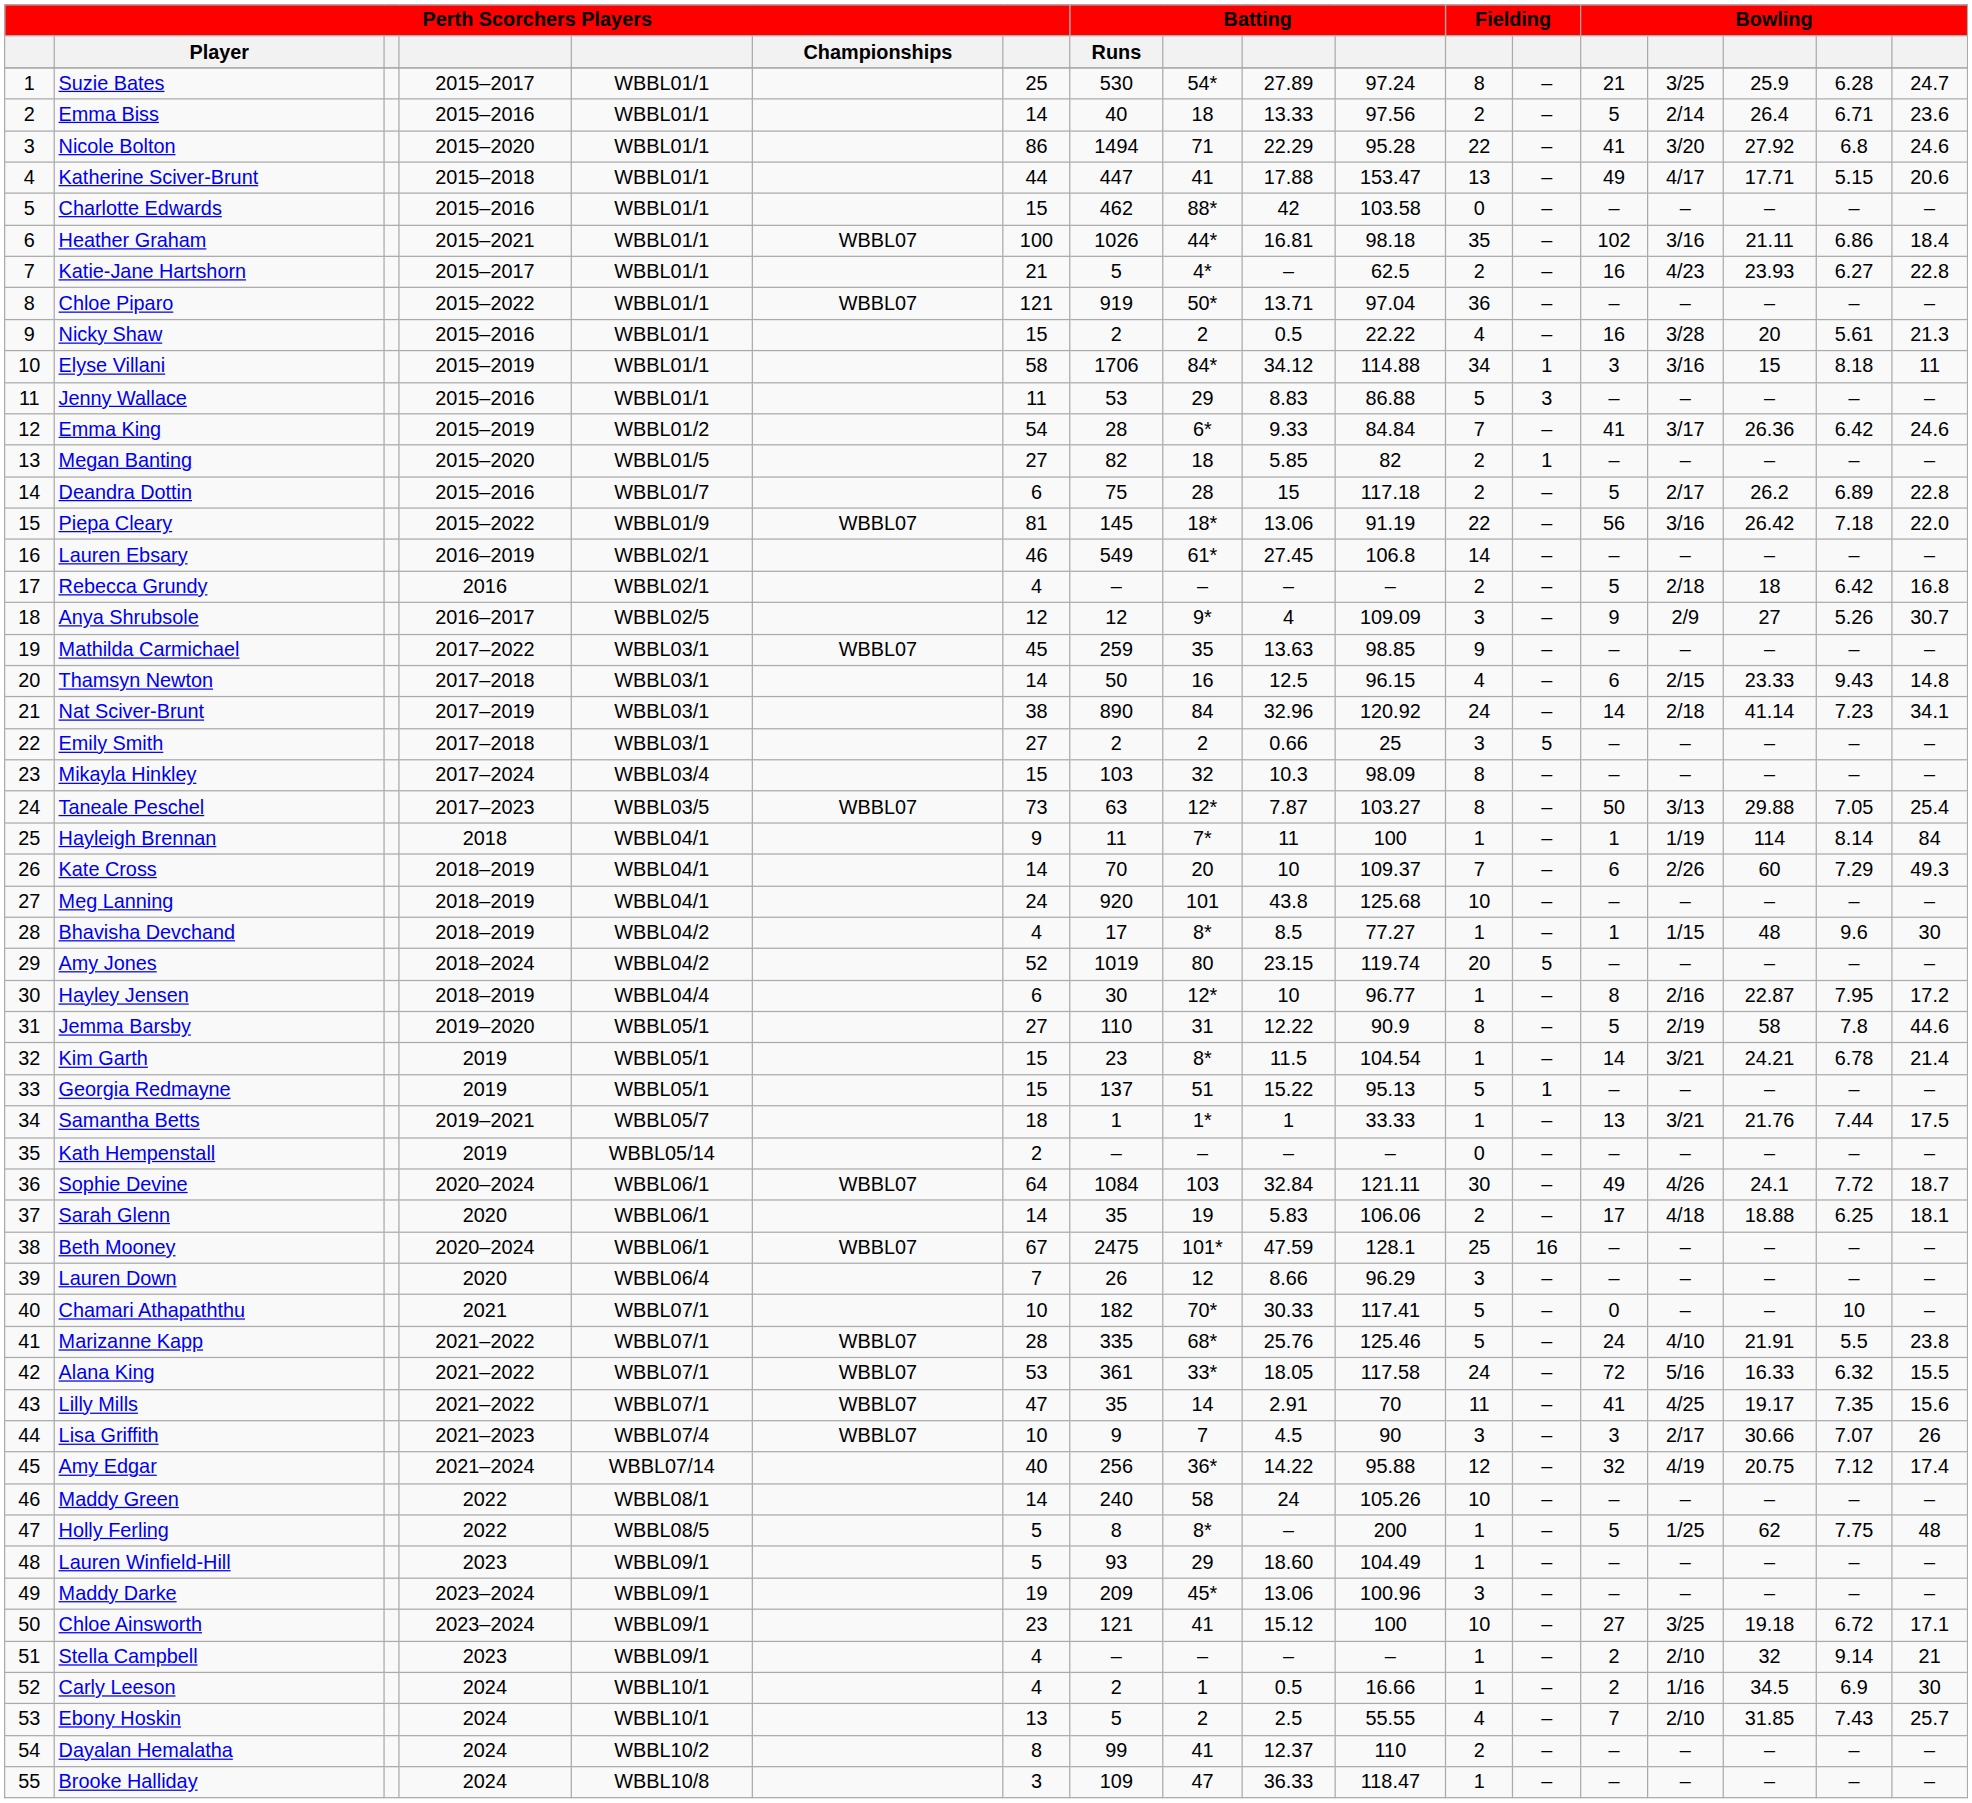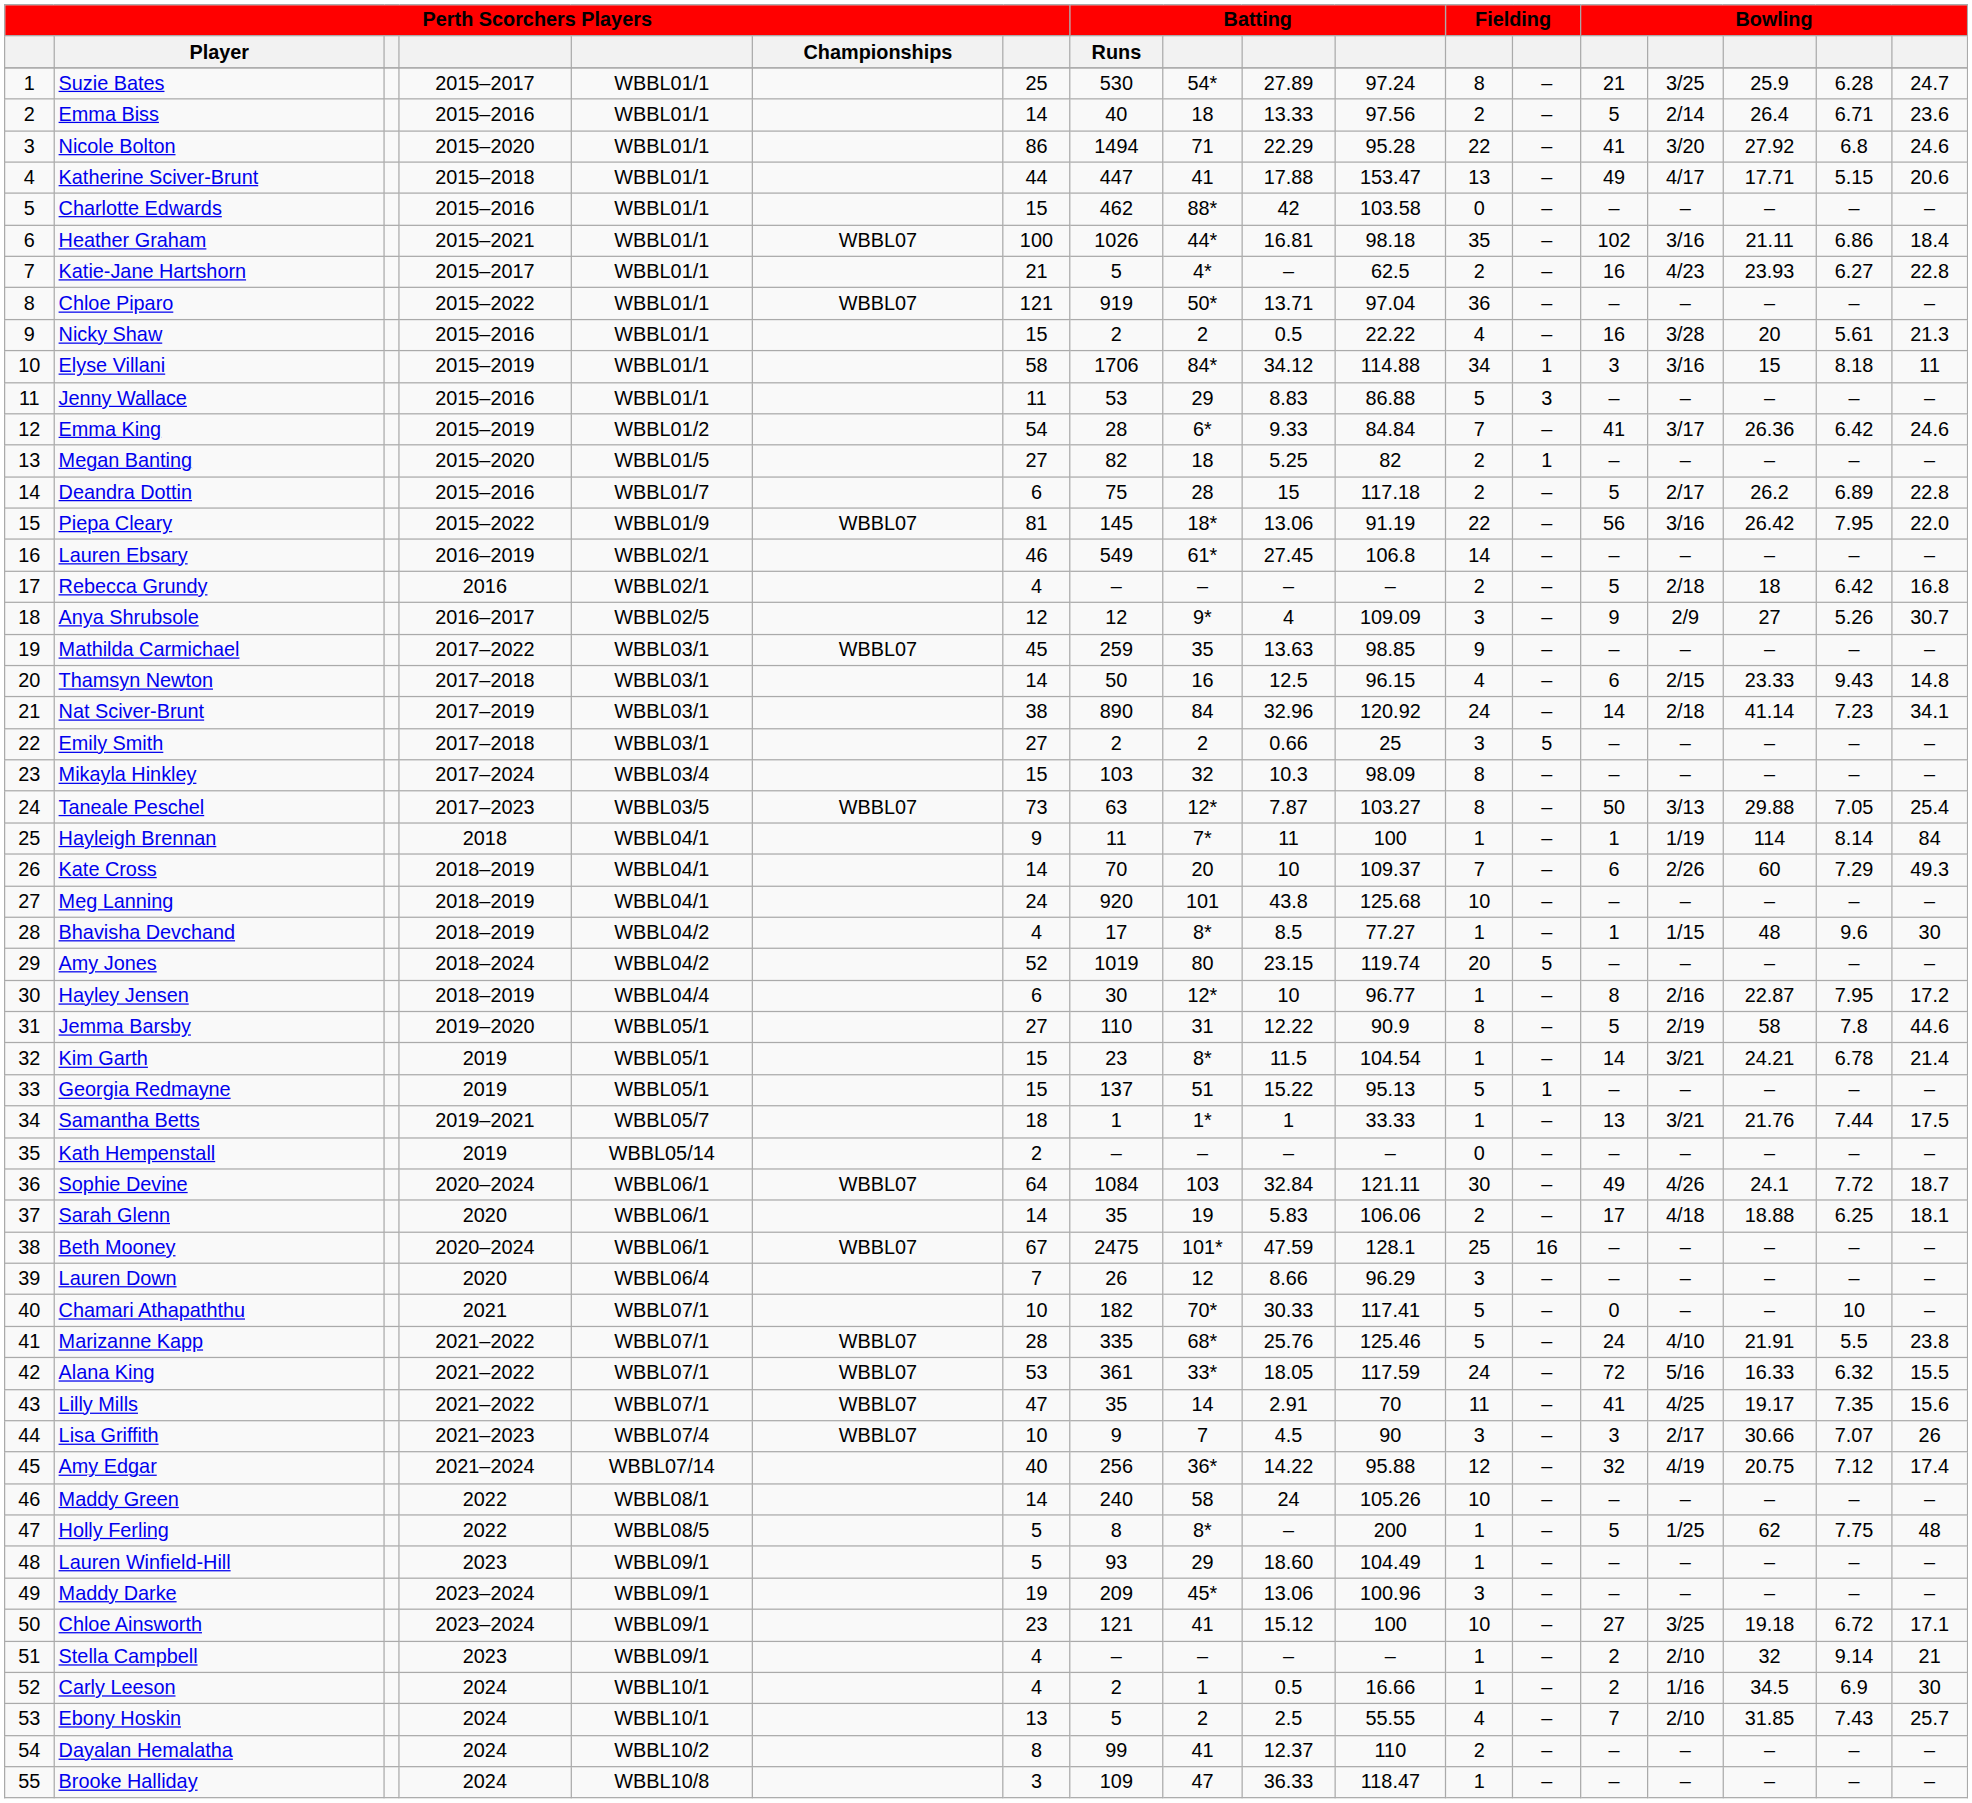Megan Banting | column 10: 5.85 -> 5.25
Piepa Cleary | column 17: 7.18 -> 7.95
Alana King | column 11: 117.58 -> 117.59
